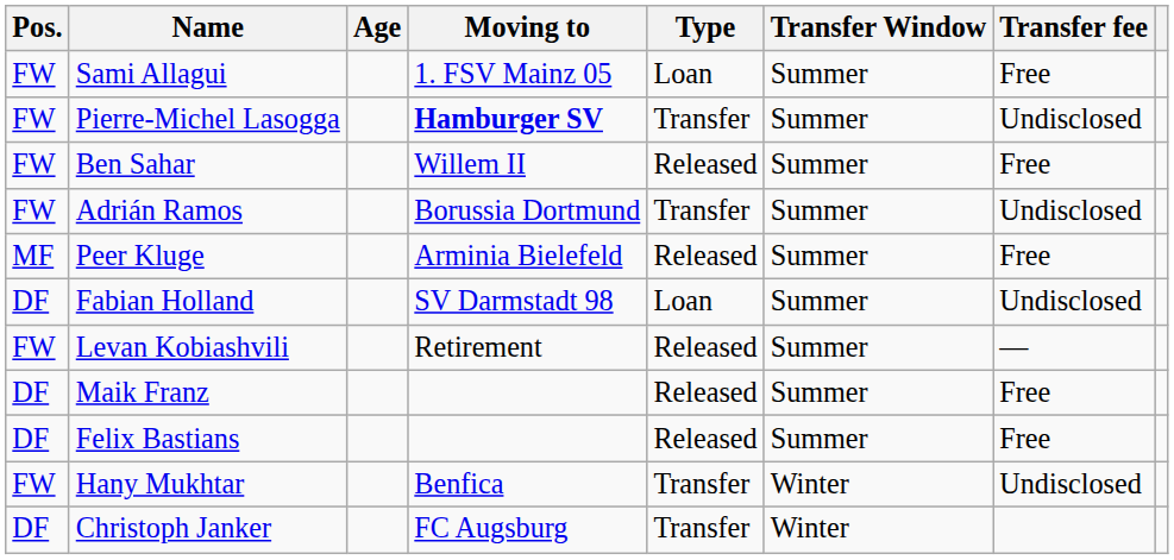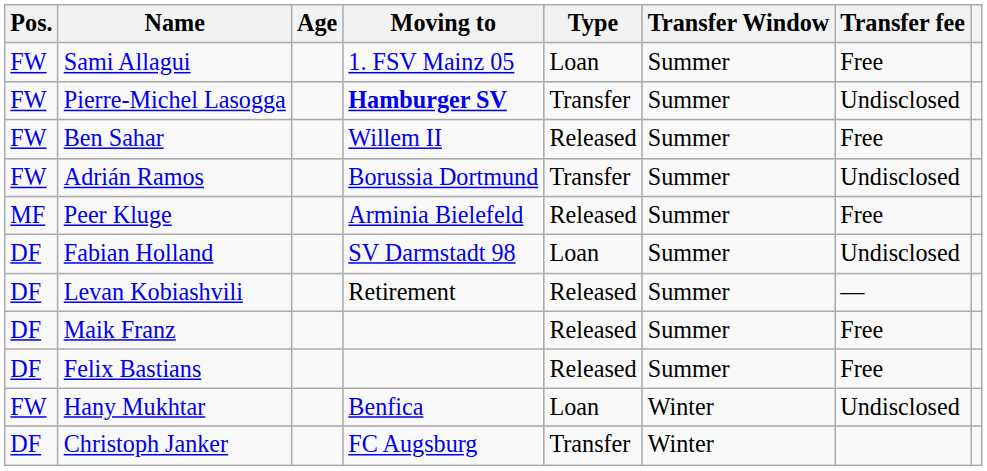Levan Kobiashvili | Pos.: FW -> DF
Hany Mukhtar | Type: Transfer -> Loan
